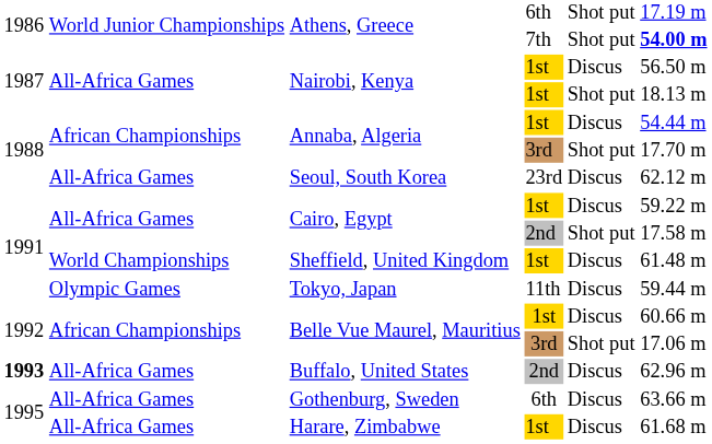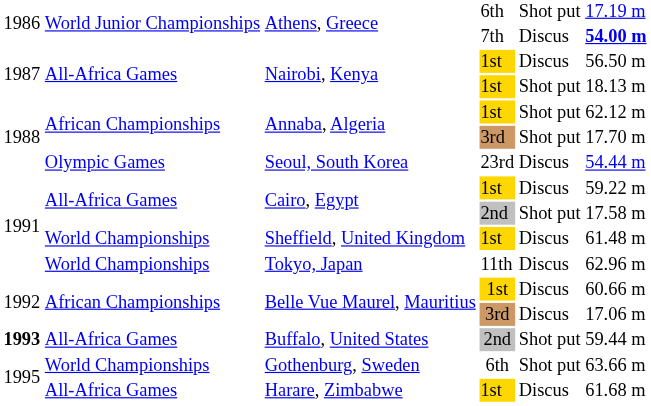Athens, Greece / 7th | column 5: Shot put -> Discus
Annaba, Algeria / 1st | column 5: Discus -> Shot put
Annaba, Algeria / 1st | column 6: 54.44 m -> 62.12 m
Seoul, South Korea | column 2: All-Africa Games -> Olympic Games
Seoul, South Korea | column 6: 62.12 m -> 54.44 m
Tokyo, Japan | column 2: Olympic Games -> World Championships
Tokyo, Japan | column 6: 59.44 m -> 62.96 m
Belle Vue Maurel, Mauritius / 3rd | column 5: Shot put -> Discus
Buffalo, United States | column 5: Discus -> Shot put
Buffalo, United States | column 6: 62.96 m -> 59.44 m
Gothenburg, Sweden | column 2: All-Africa Games -> World Championships
Gothenburg, Sweden | column 5: Discus -> Shot put
